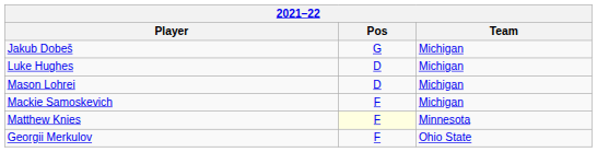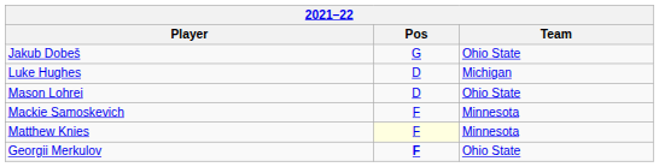Jakub Dobeš | Team: Michigan -> Ohio State
Mason Lohrei | Team: Michigan -> Ohio State
Mackie Samoskevich | Team: Michigan -> Minnesota
Georgii Merkulov | Pos: normal -> bold
